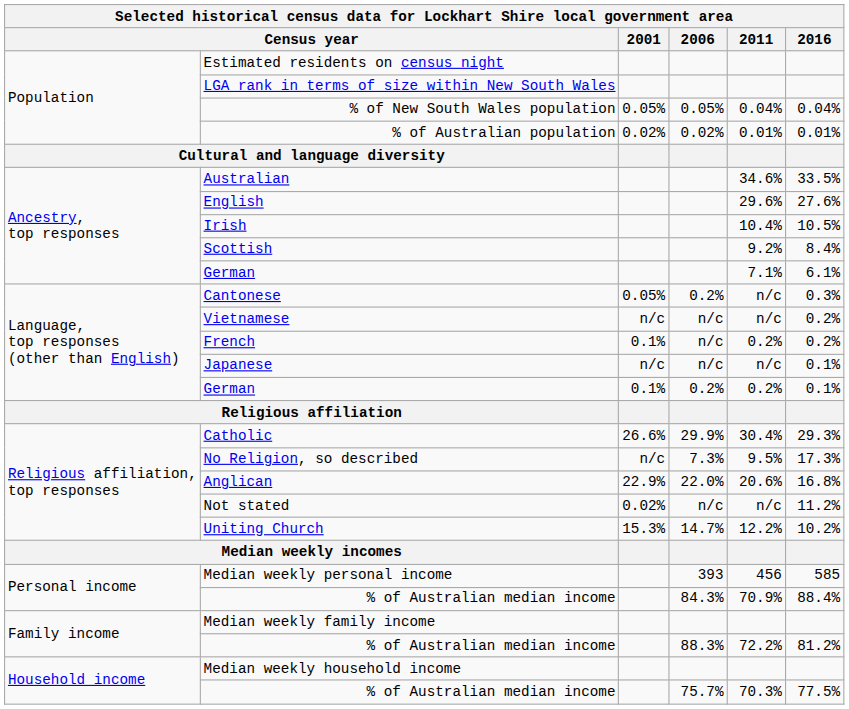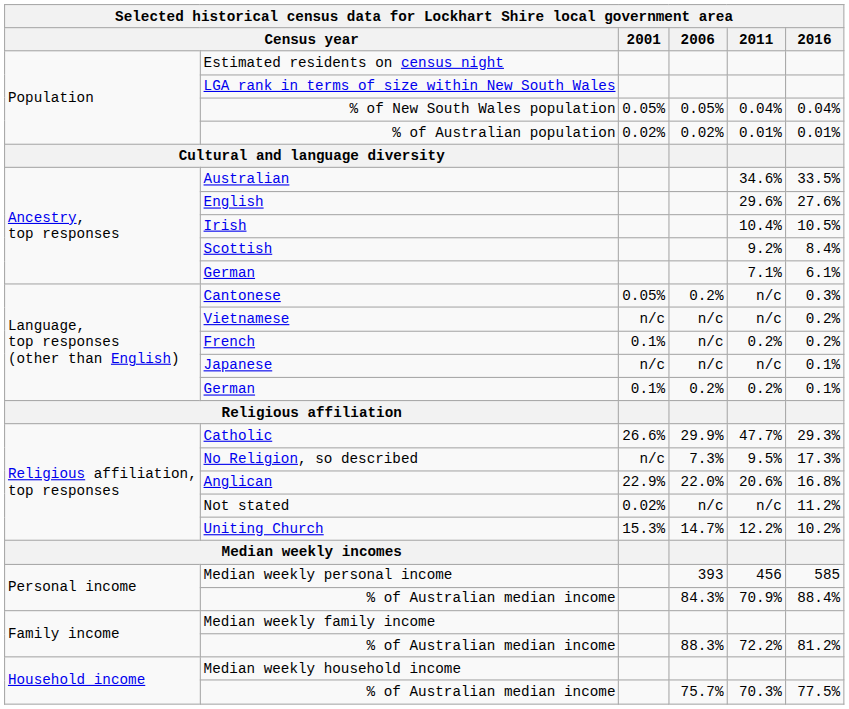Catholic | 2011: 30.4% -> 47.7%
